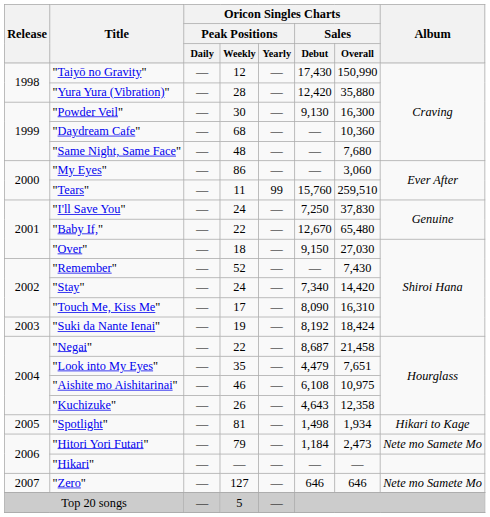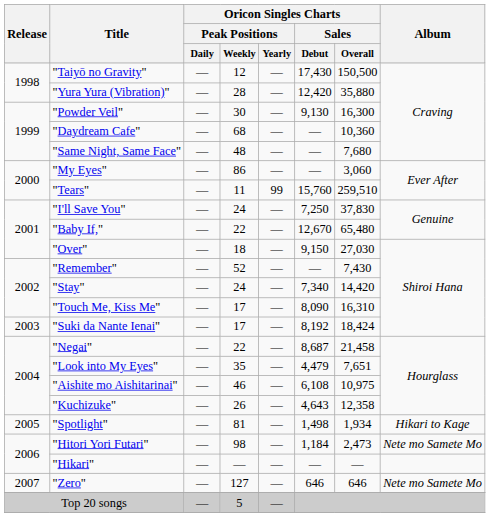"Taiyō no Gravity" | Oricon Singles Charts / Sales / Overall: 150,990 -> 150,500
"Suki da Nante Ienai" | Oricon Singles Charts / Peak Positions / Weekly: 19 -> 17
"Hitori Yori Futari" | Oricon Singles Charts / Peak Positions / Weekly: 79 -> 98
